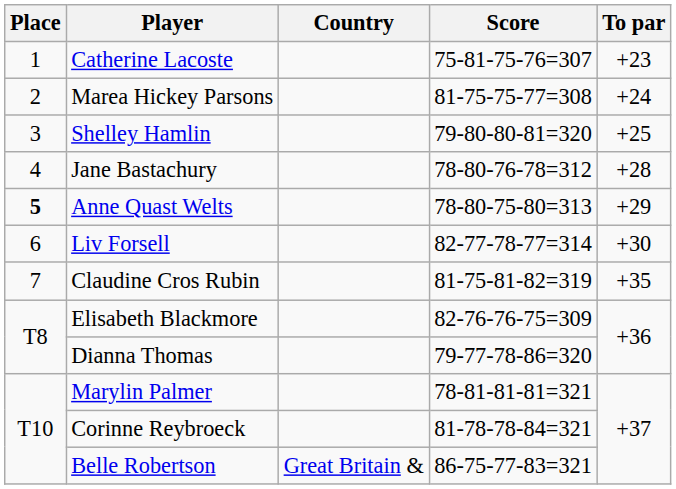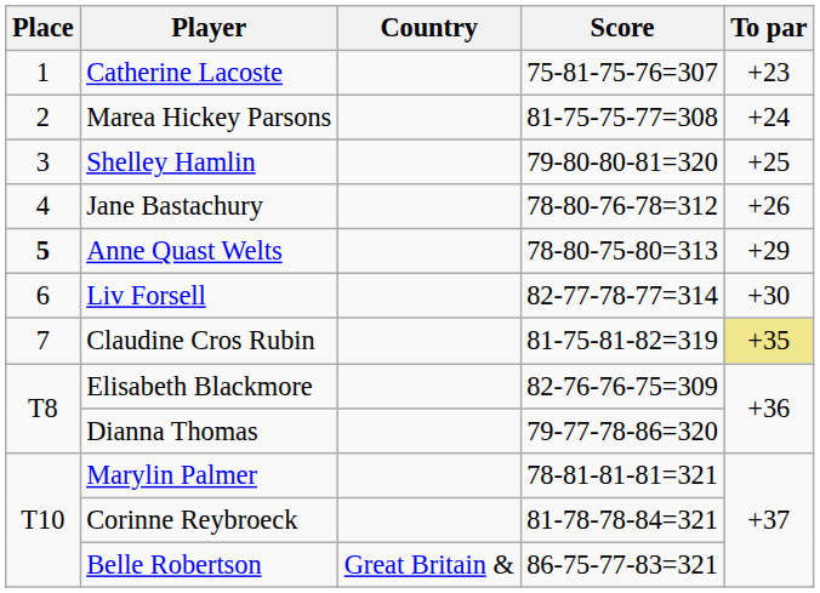Jane Bastachury | To par: +28 -> +26
Claudine Cros Rubin | To par: no background -> khaki background
